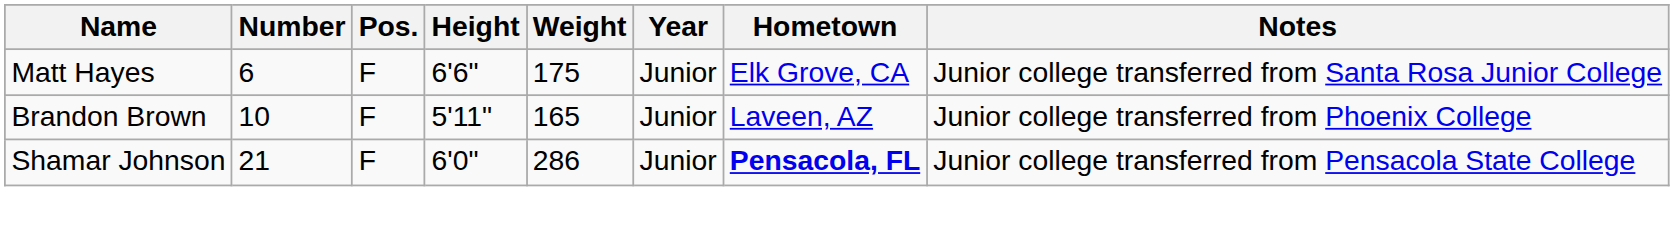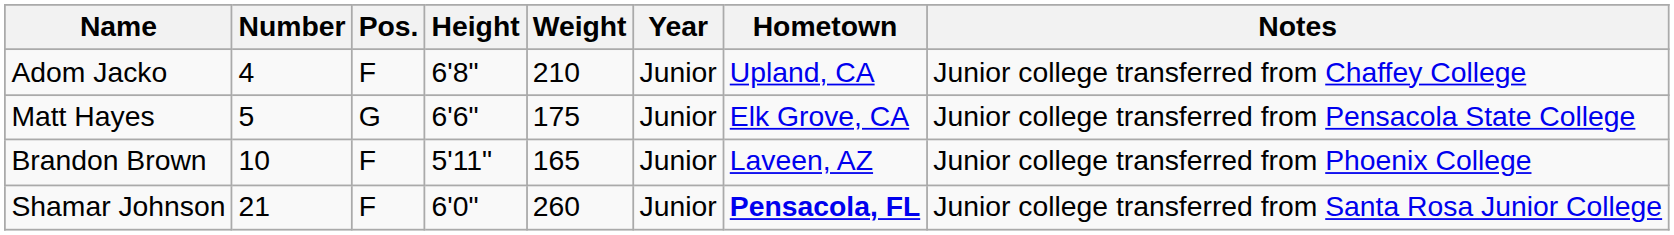+ row: Adom Jacko | 4 | F | 6'8" | 210 | Junior | Upland, CA | Junior college transferred from Chaffey College
Matt Hayes | Number: 6 -> 5
Matt Hayes | Pos.: F -> G
Matt Hayes | Notes: Junior college transferred from Santa Rosa Junior College -> Junior college transferred from Pensacola State College
Shamar Johnson | Weight: 286 -> 260
Shamar Johnson | Notes: Junior college transferred from Pensacola State College -> Junior college transferred from Santa Rosa Junior College
